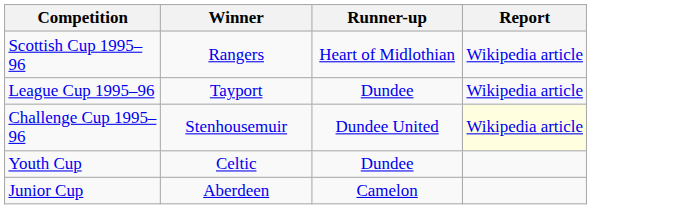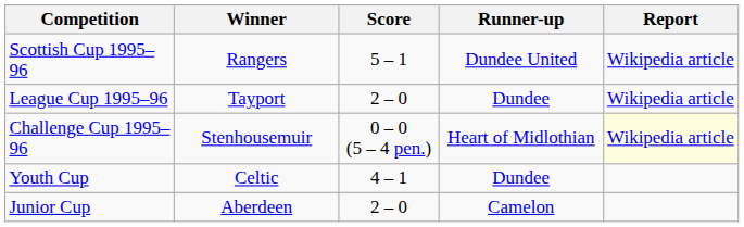+ column: Score | 5 – 1 | 2 – 0 | 0 – 0 (5 – 4 pen.) | 4 – 1 | 2 – 0
Scottish Cup 1995–96 | Runner-up: Heart of Midlothian -> Dundee United
Challenge Cup 1995–96 | Runner-up: Dundee United -> Heart of Midlothian
